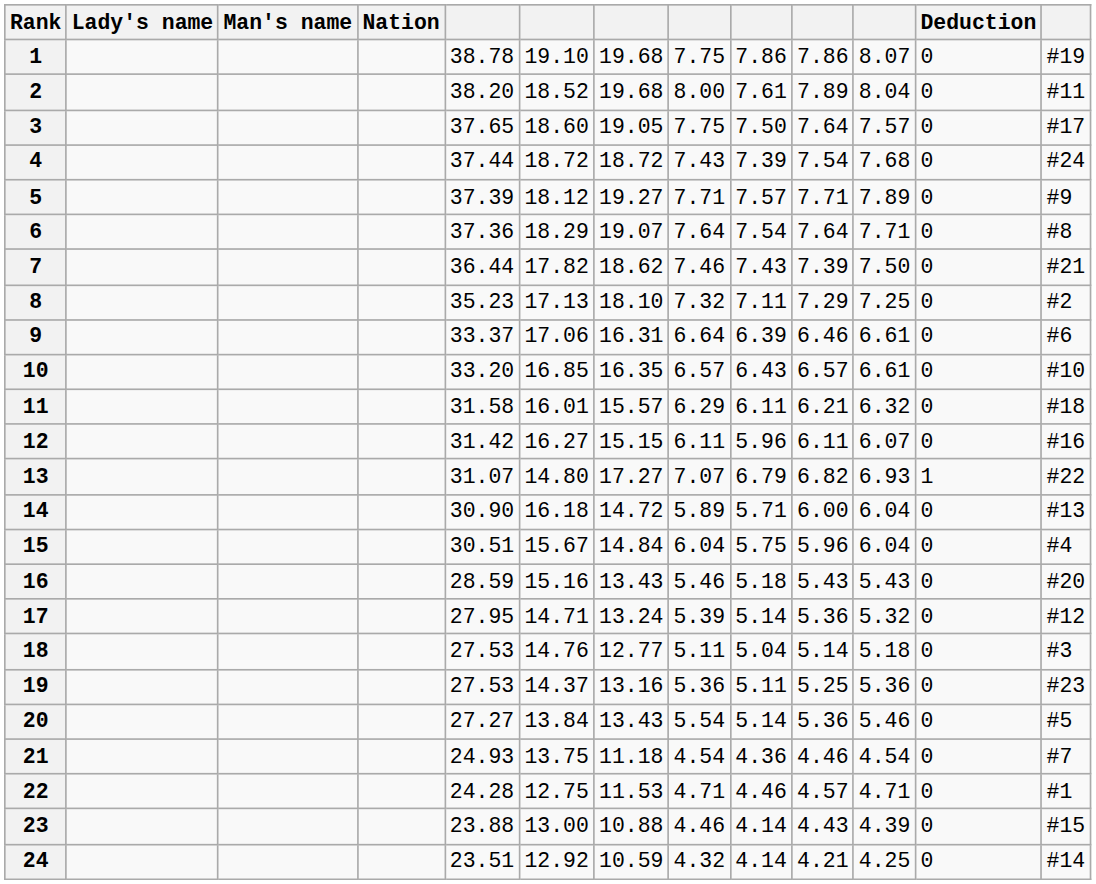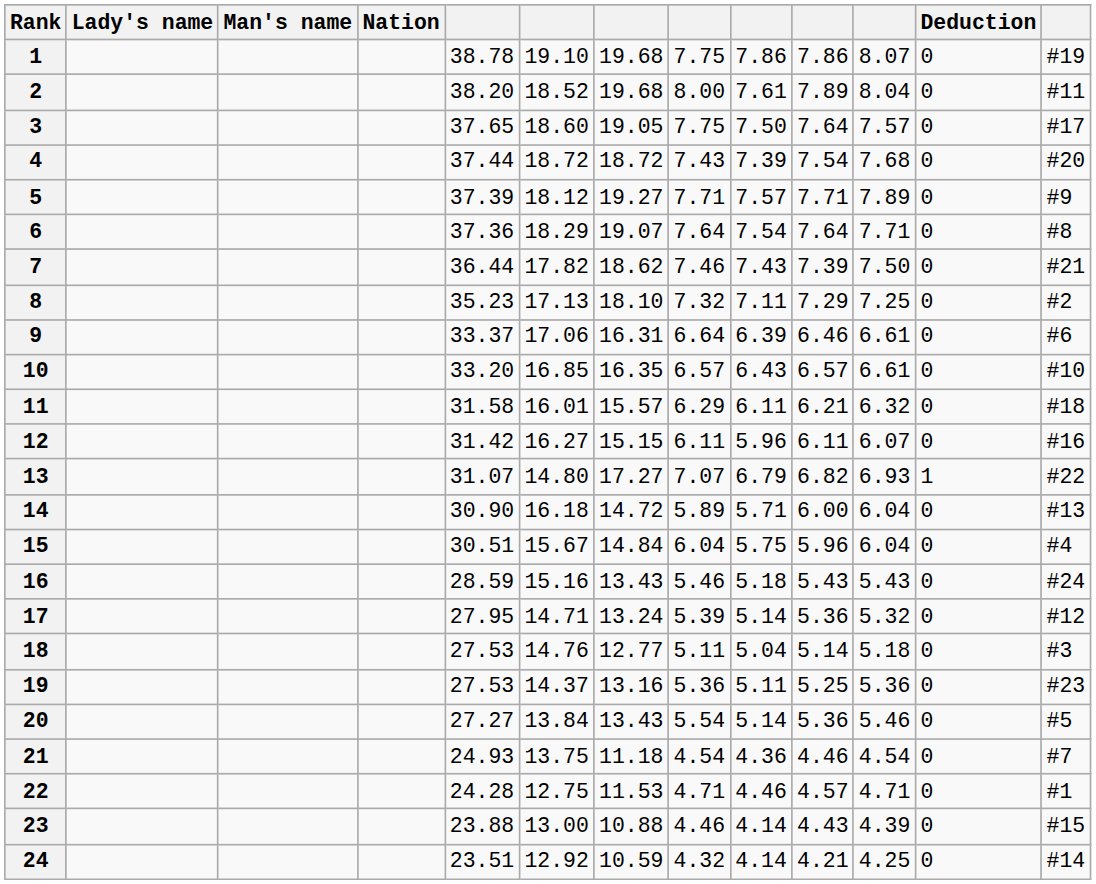4 | column 13: #24 -> #20
16 | column 13: #20 -> #24
